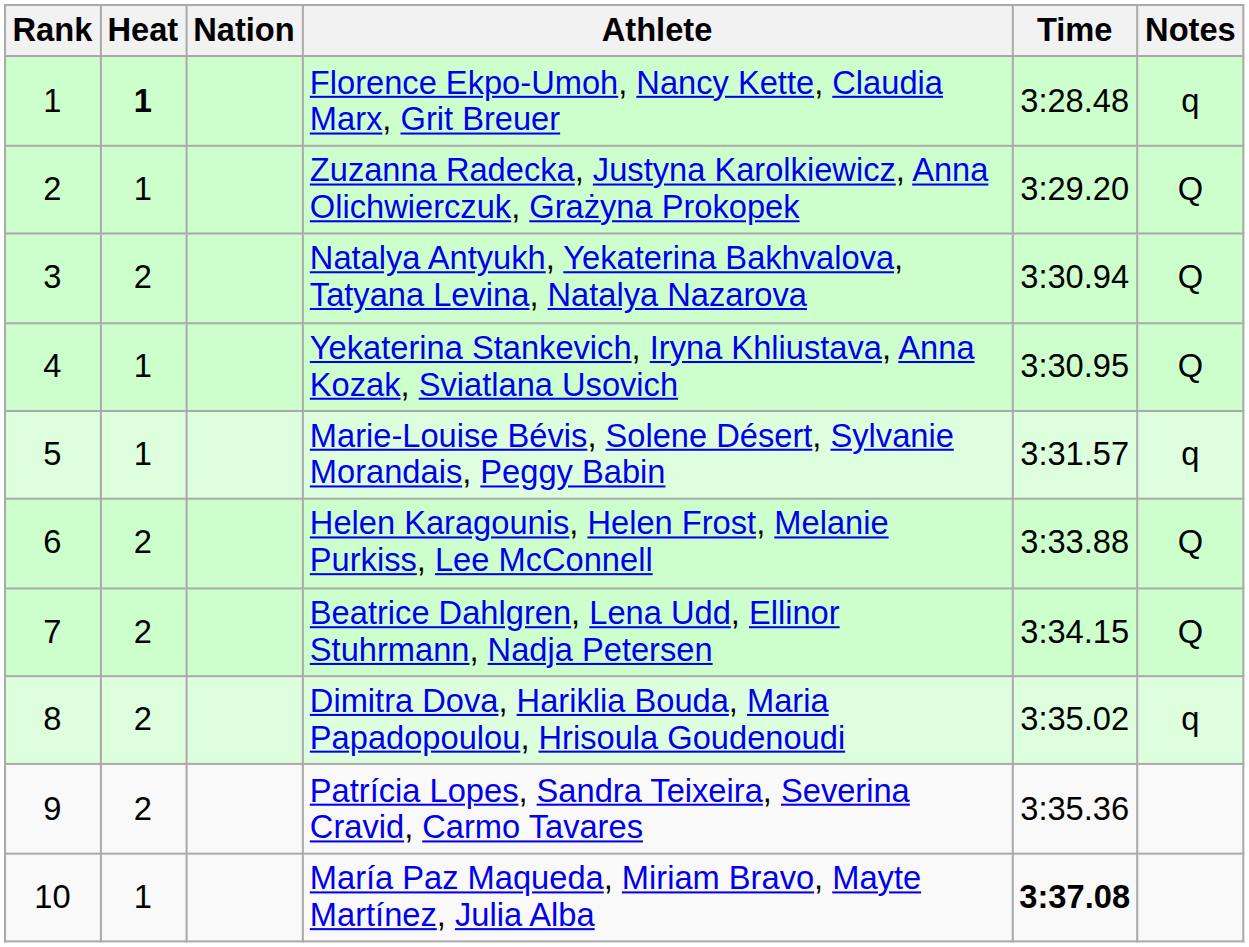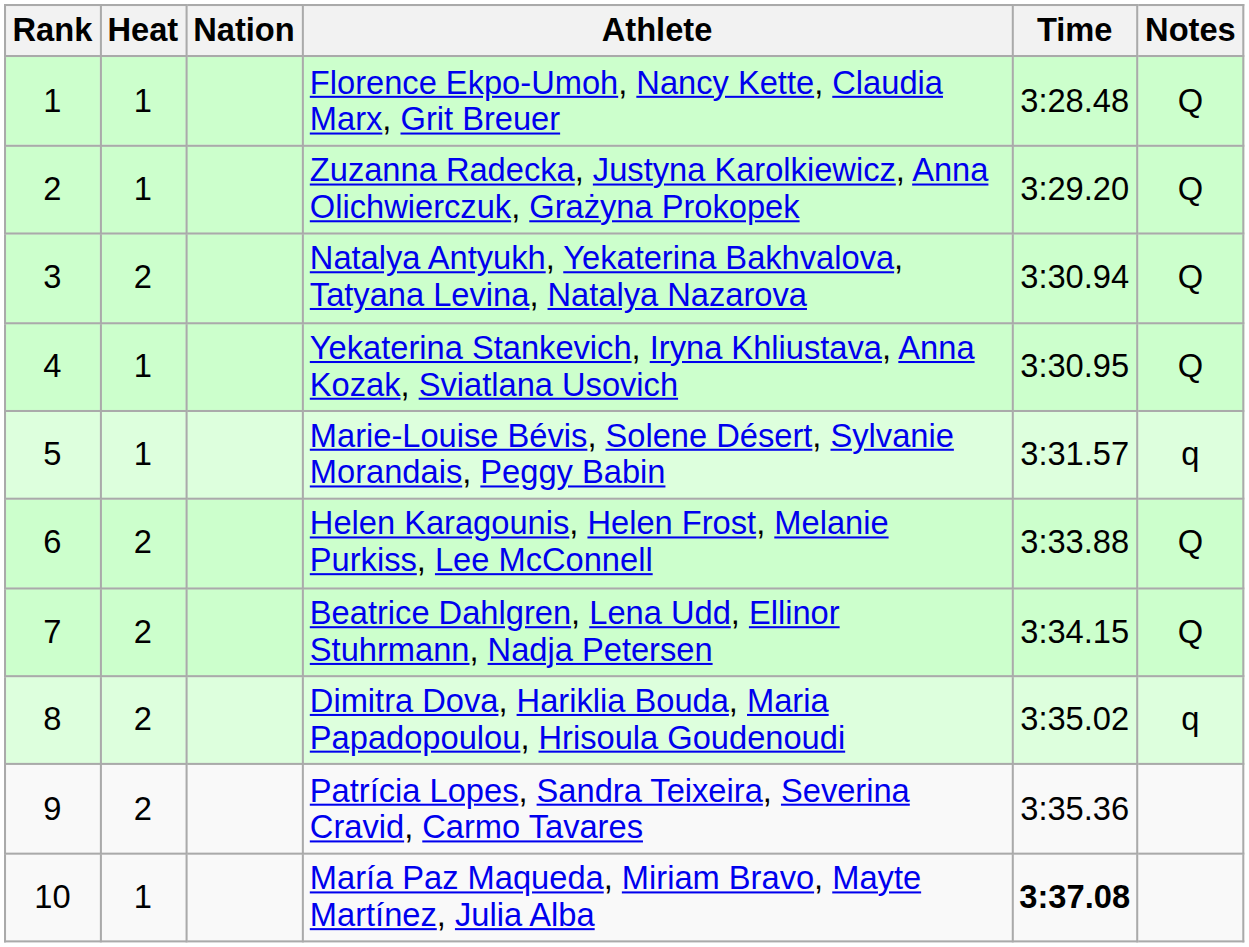Florence Ekpo-Umoh, Nancy Kette, Claudia Marx, Grit Breuer | Heat: bold -> normal
Florence Ekpo-Umoh, Nancy Kette, Claudia Marx, Grit Breuer | Notes: q -> Q
